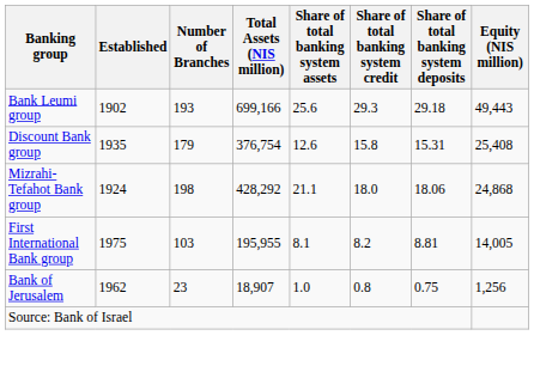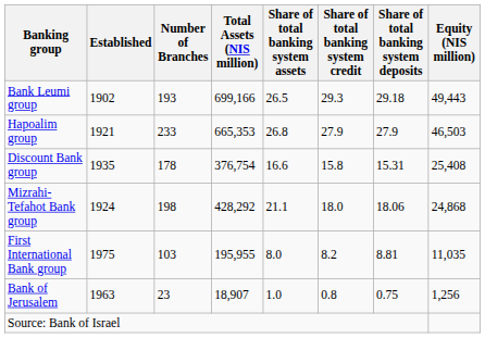Bank Leumi group | Share of total banking system assets: 25.6 -> 26.5
+ row: Hapoalim group | 1921 | 233 | 665,353 | 26.8 | 27.9 | 27.9 | 46,503
Discount Bank group | Number of Branches: 179 -> 178
Discount Bank group | Share of total banking system assets: 12.6 -> 16.6
First International Bank group | Share of total banking system assets: 8.1 -> 8.0
First International Bank group | Equity (NIS million): 14,005 -> 11,035
Bank of Jerusalem | Established: 1962 -> 1963
